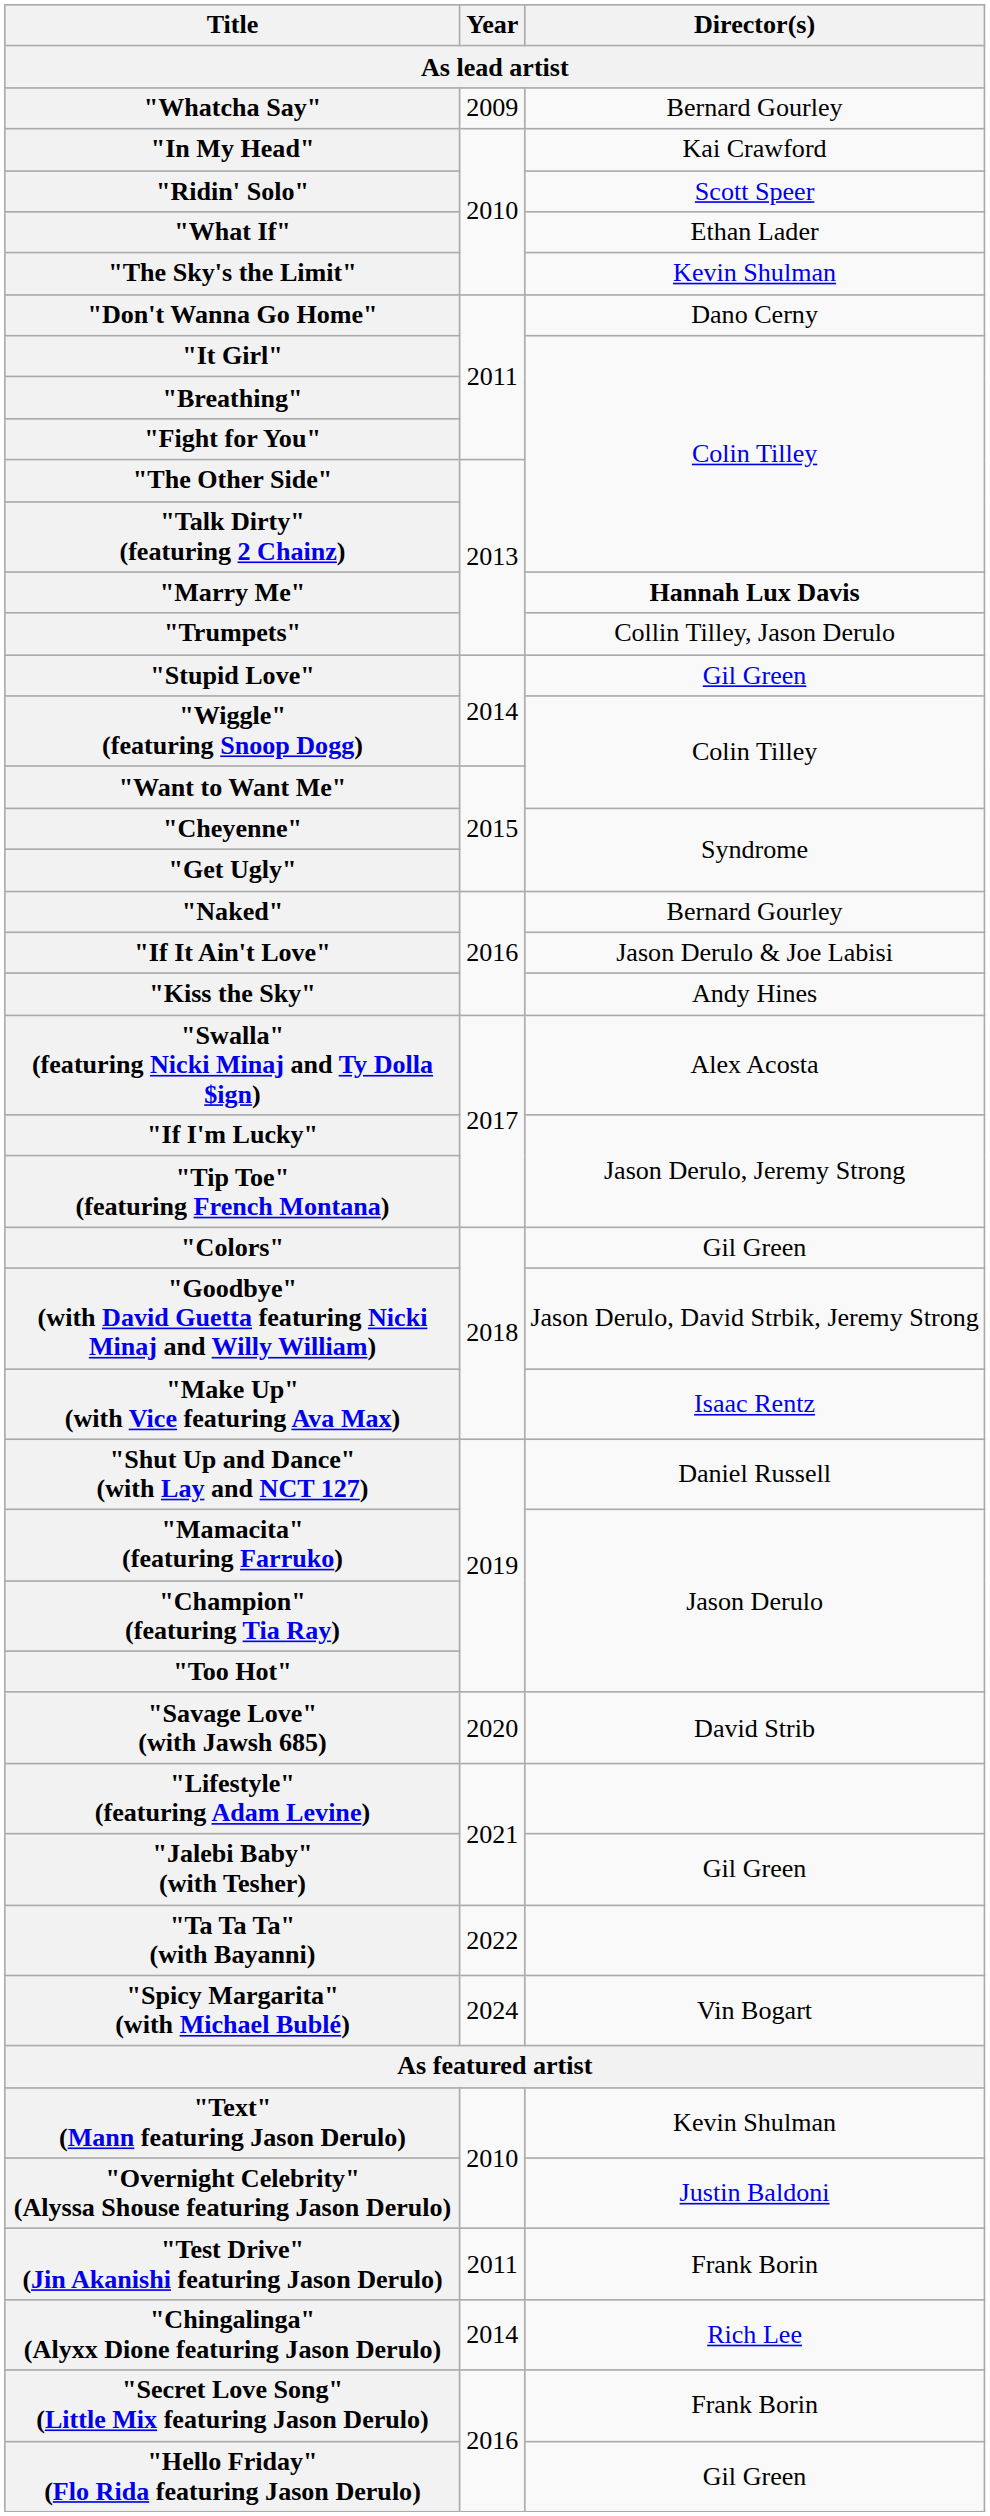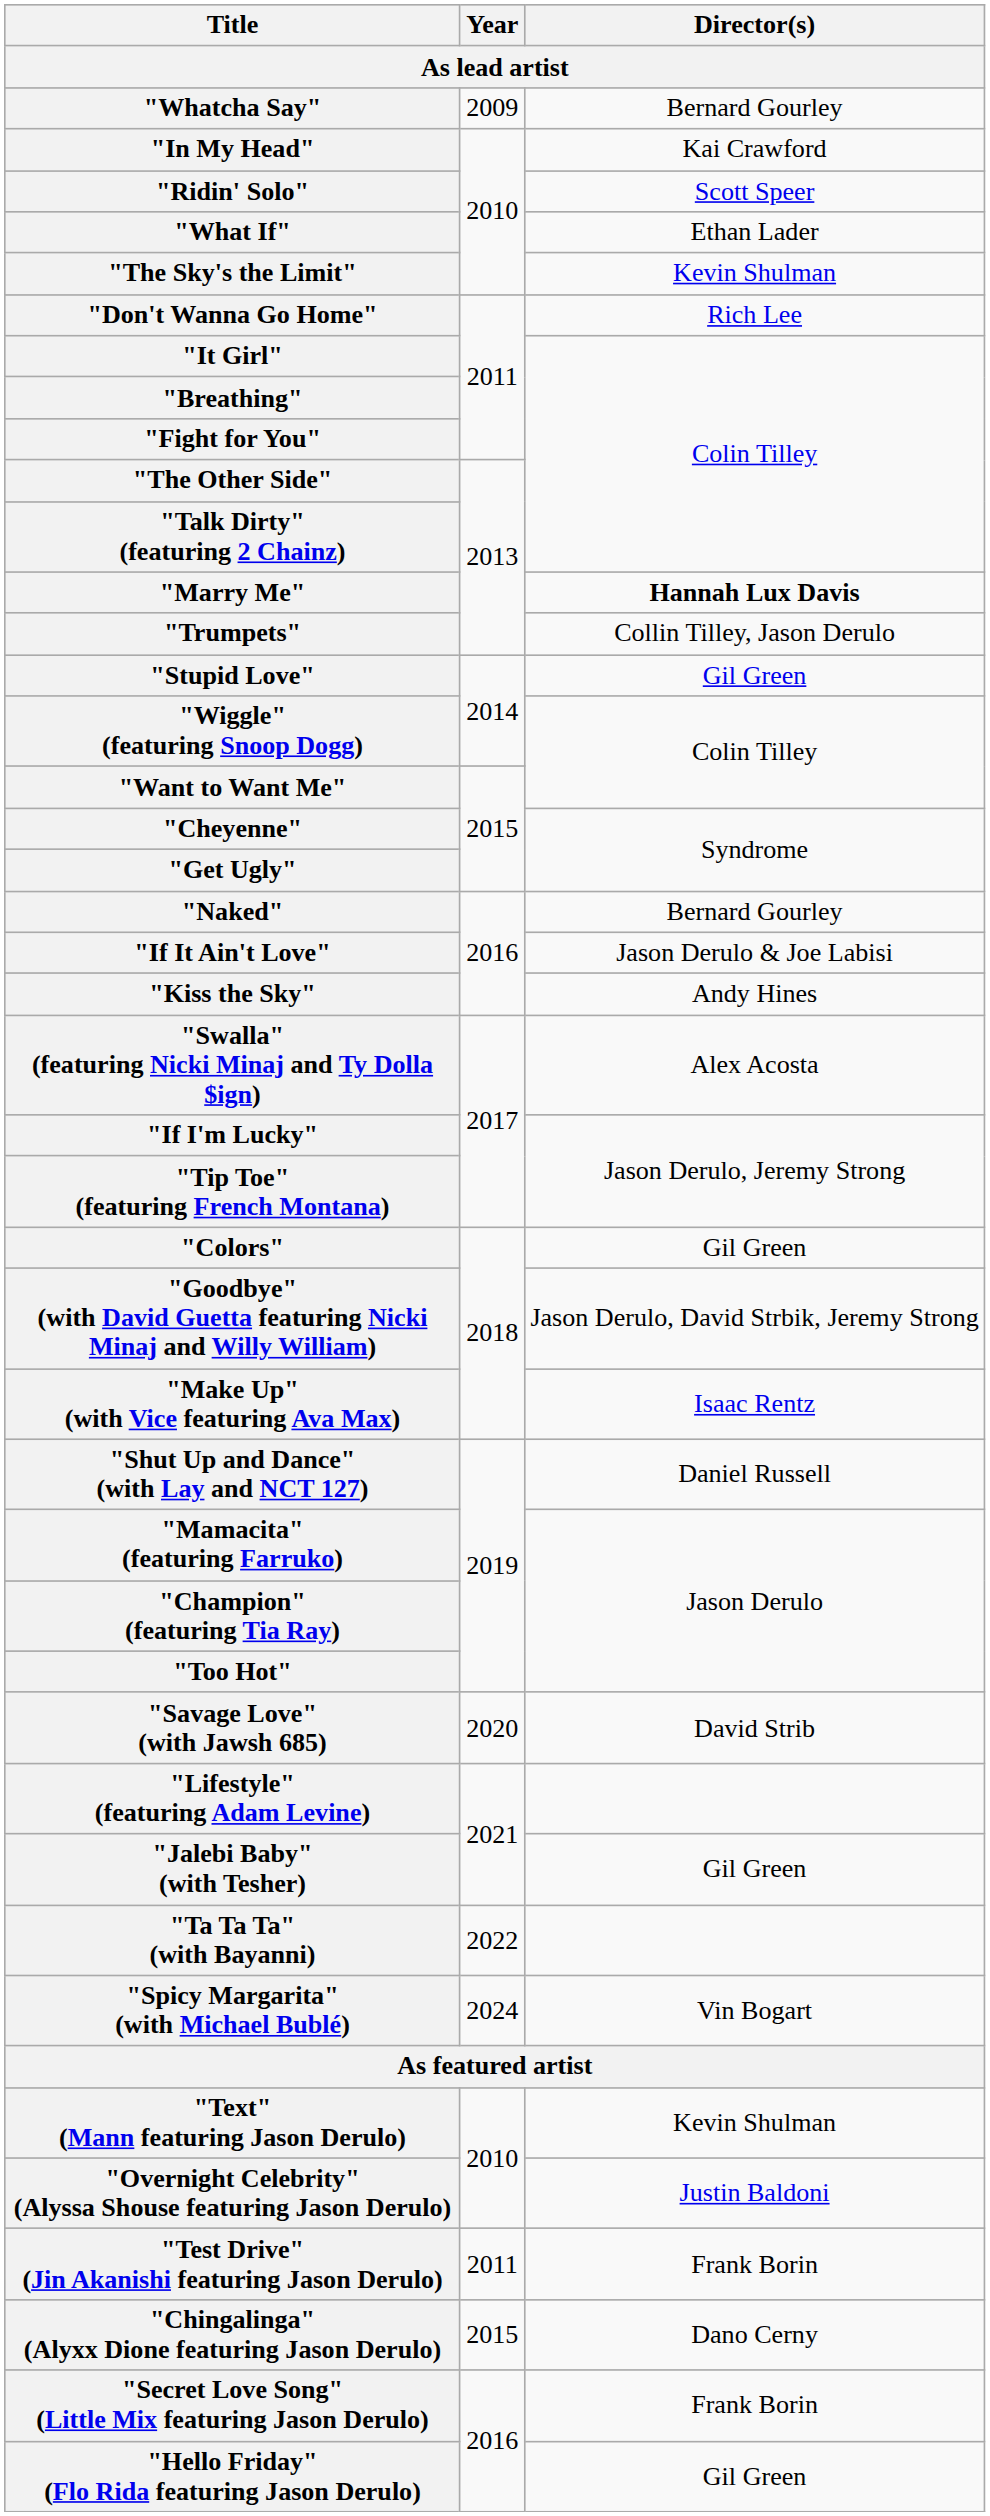"Don't Wanna Go Home" | Director(s): Dano Cerny -> Rich Lee
"Chingalinga" (Alyxx Dione featuring Jason Derulo) | Year: 2014 -> 2015
"Chingalinga" (Alyxx Dione featuring Jason Derulo) | Director(s): Rich Lee -> Dano Cerny
